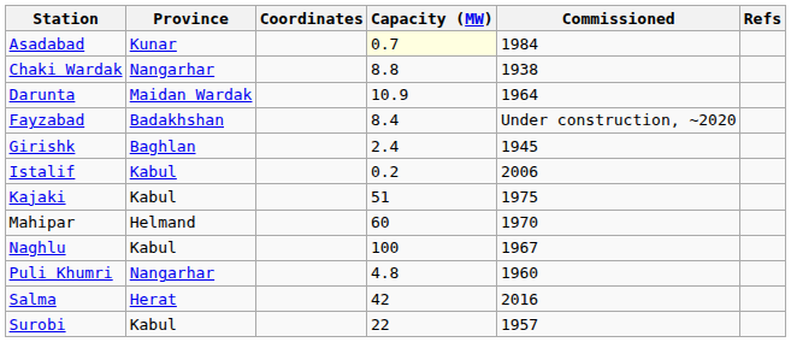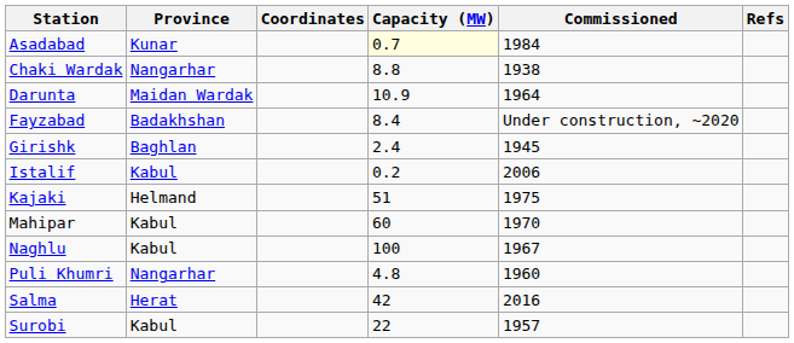Kajaki | Province: Kabul -> Helmand
Mahipar | Province: Helmand -> Kabul
